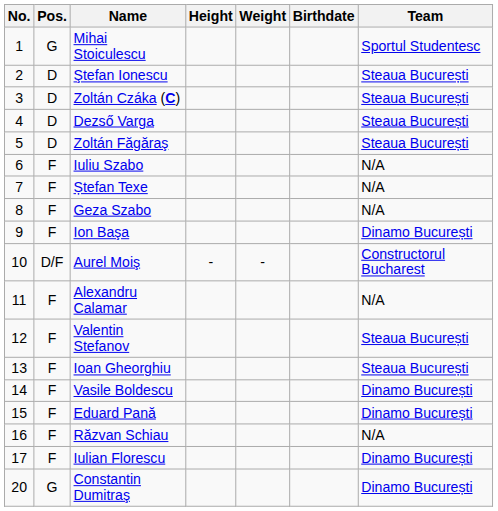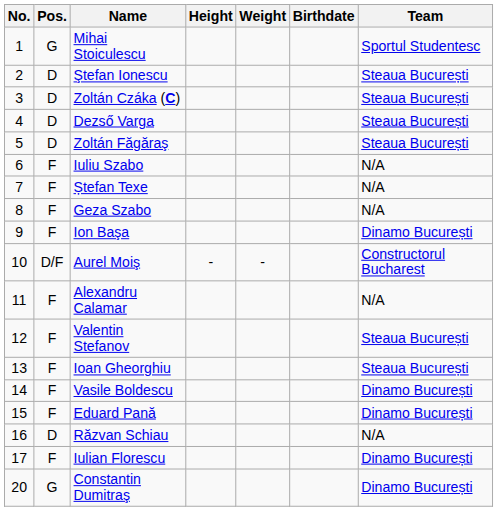Răzvan Schiau | Pos.: F -> D
